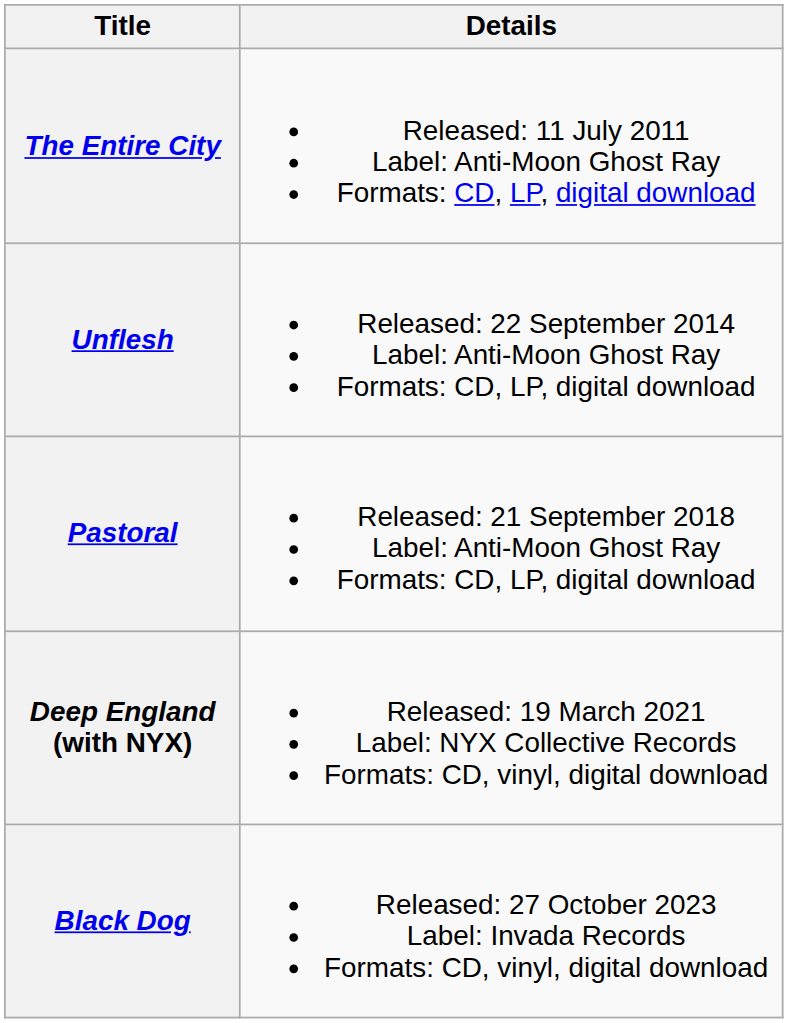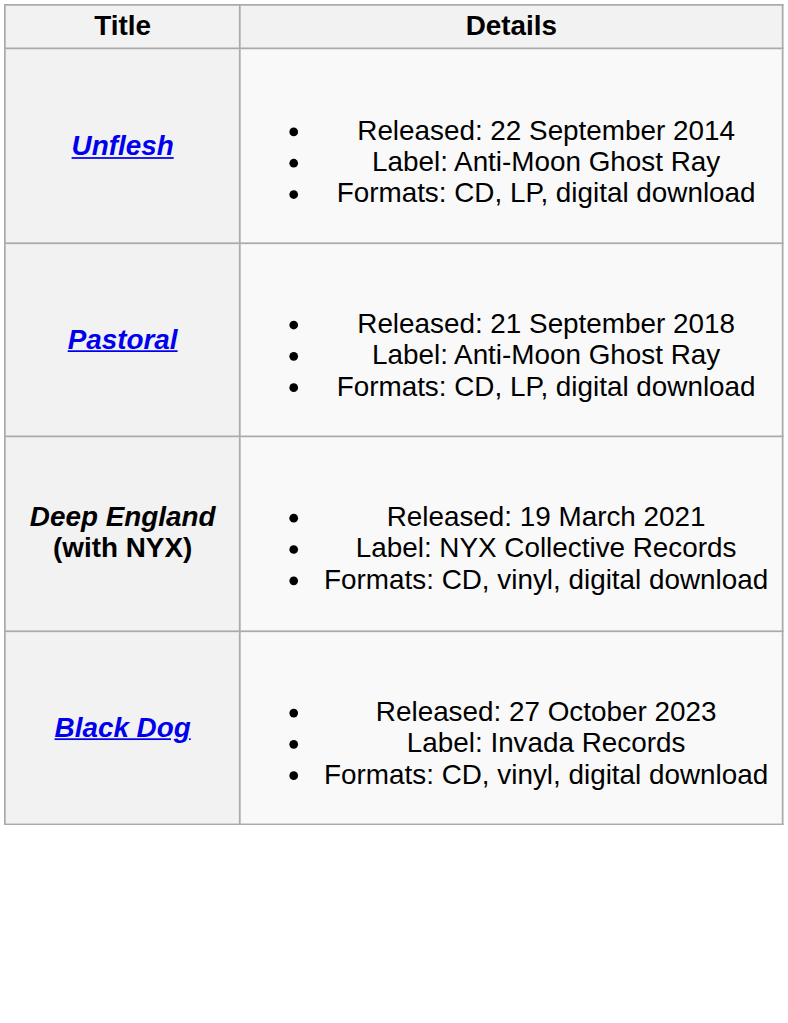- row: The Entire City | Released: 11 July 2011 Label: Anti-Moon Ghost Ray Formats: CD, LP, digital download
